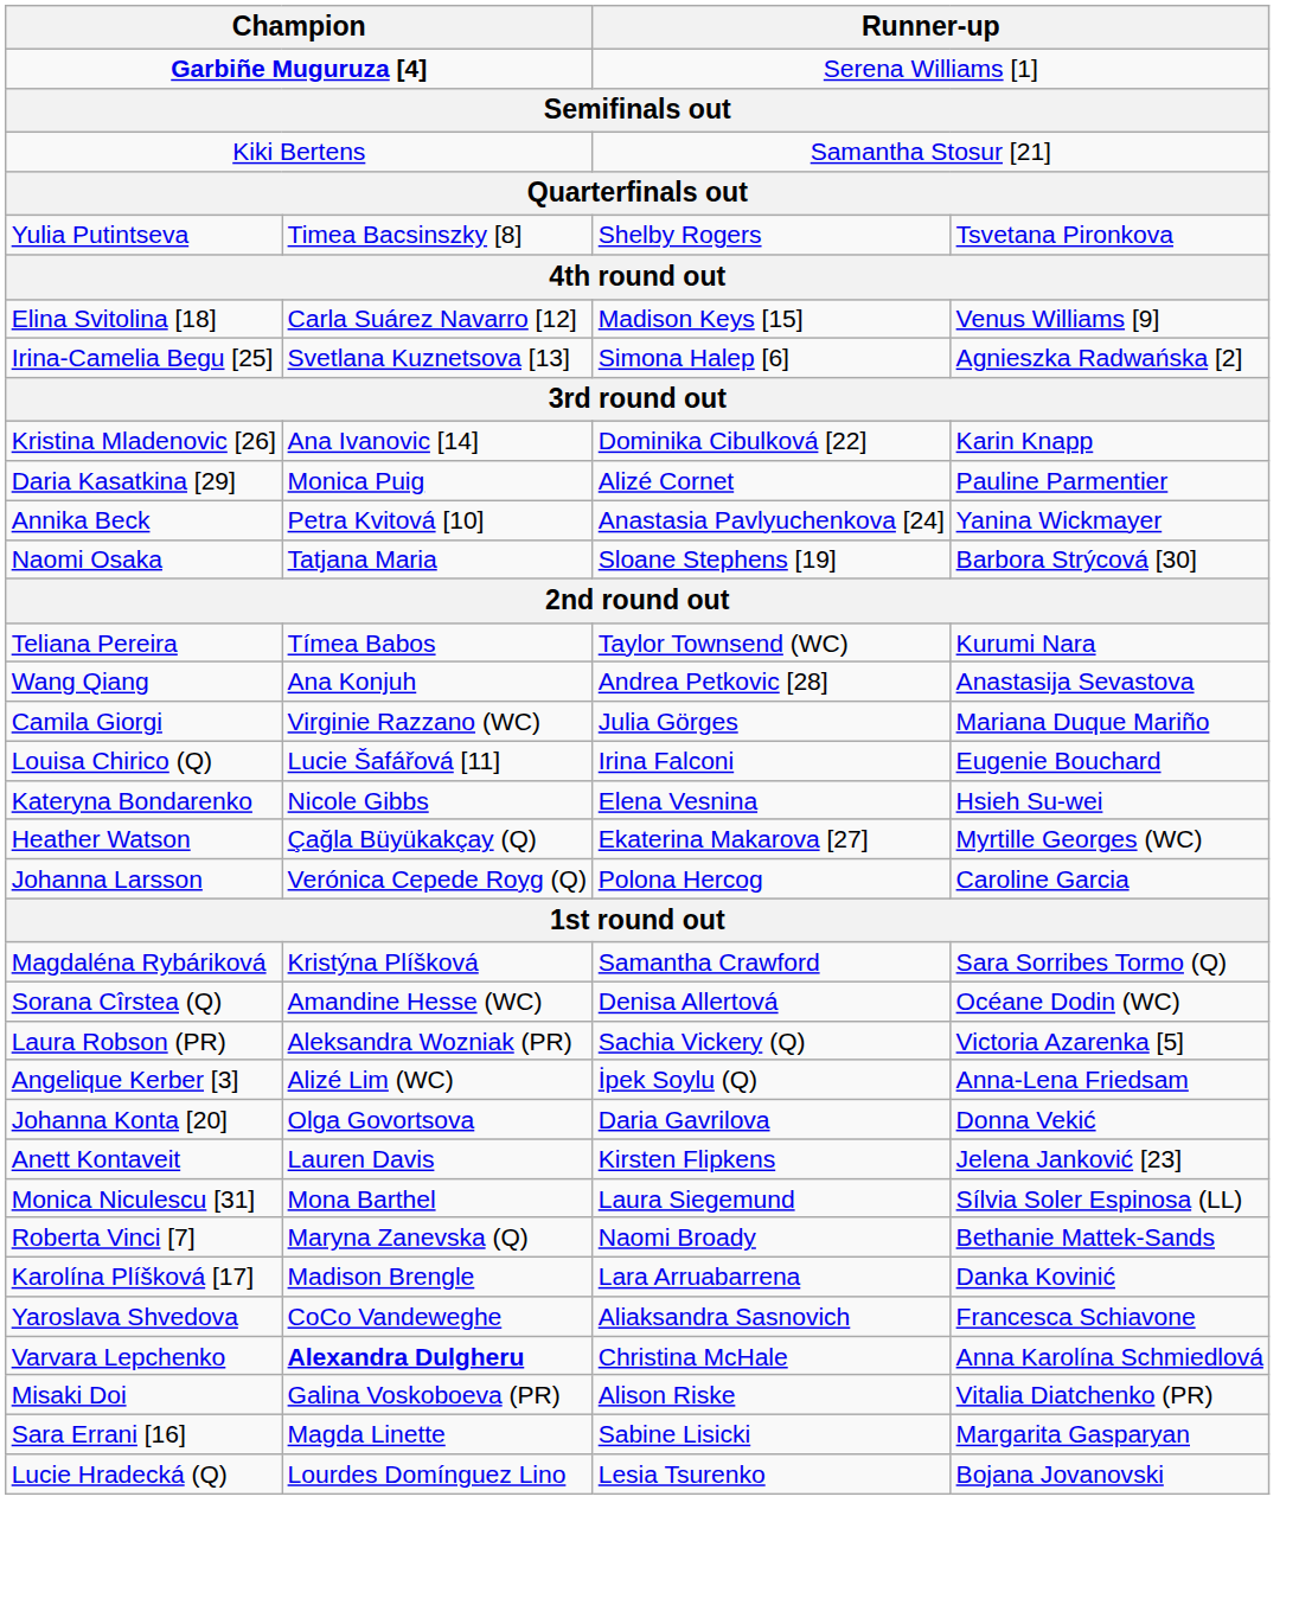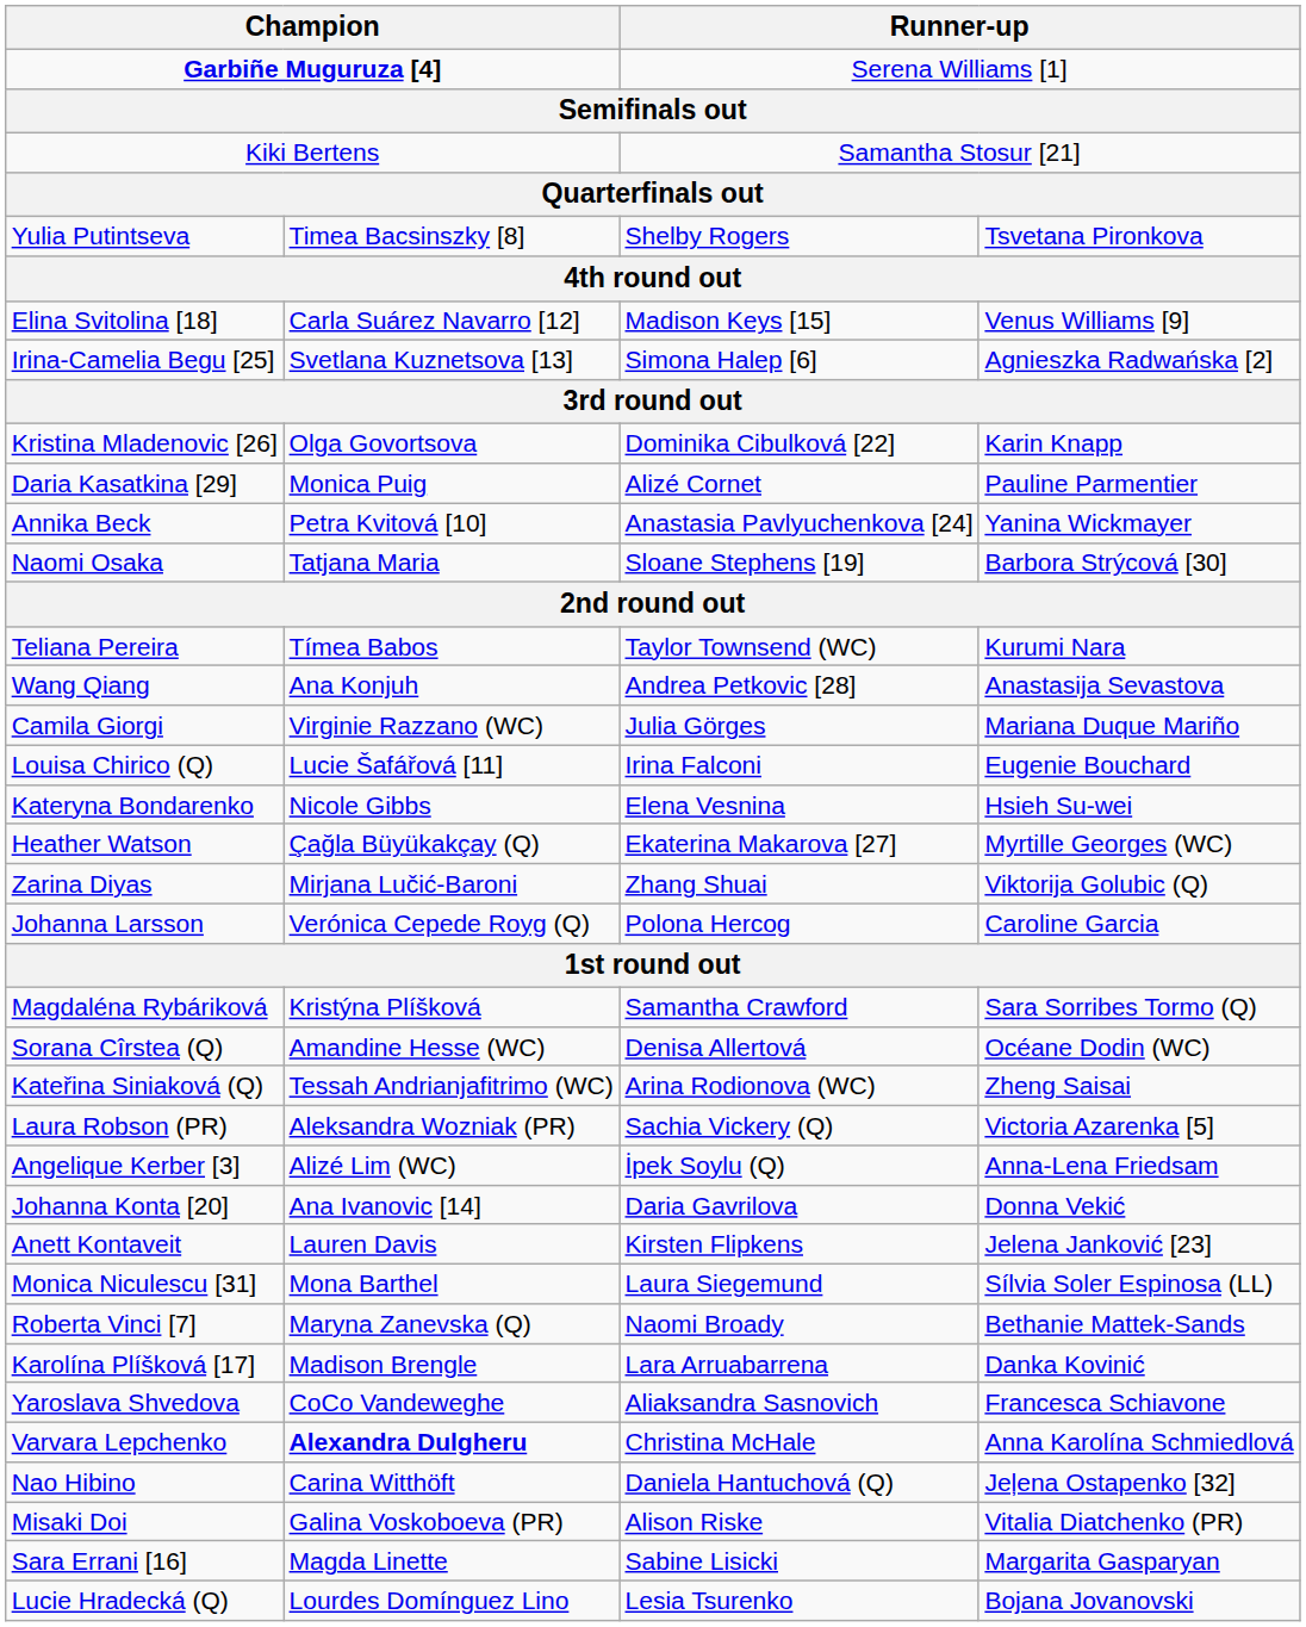Kristina Mladenovic [26] | column 2: Ana Ivanovic [14] -> Olga Govortsova
+ row: Zarina Diyas | Mirjana Lučić-Baroni | Zhang Shuai | Viktorija Golubic (Q)
+ row: Kateřina Siniaková (Q) | Tessah Andrianjafitrimo (WC) | Arina Rodionova (WC) | Zheng Saisai
Johanna Konta [20] | column 2: Olga Govortsova -> Ana Ivanovic [14]
+ row: Nao Hibino | Carina Witthöft | Daniela Hantuchová (Q) | Jeļena Ostapenko [32]
